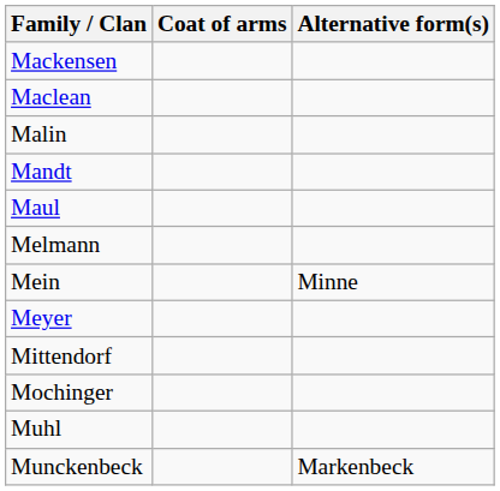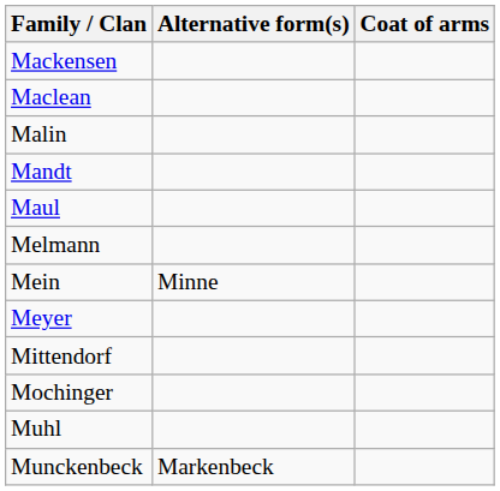columns swapped: Alternative form(s) <-> Coat of arms
